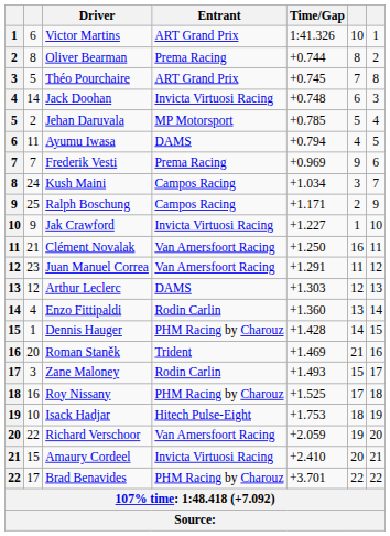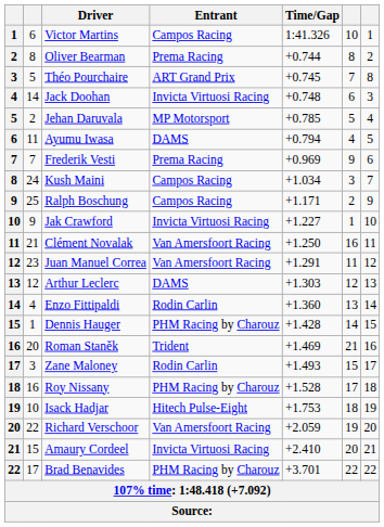Victor Martins | Entrant: ART Grand Prix -> Campos Racing
Roy Nissany | Time/Gap: +1.525 -> +1.528
